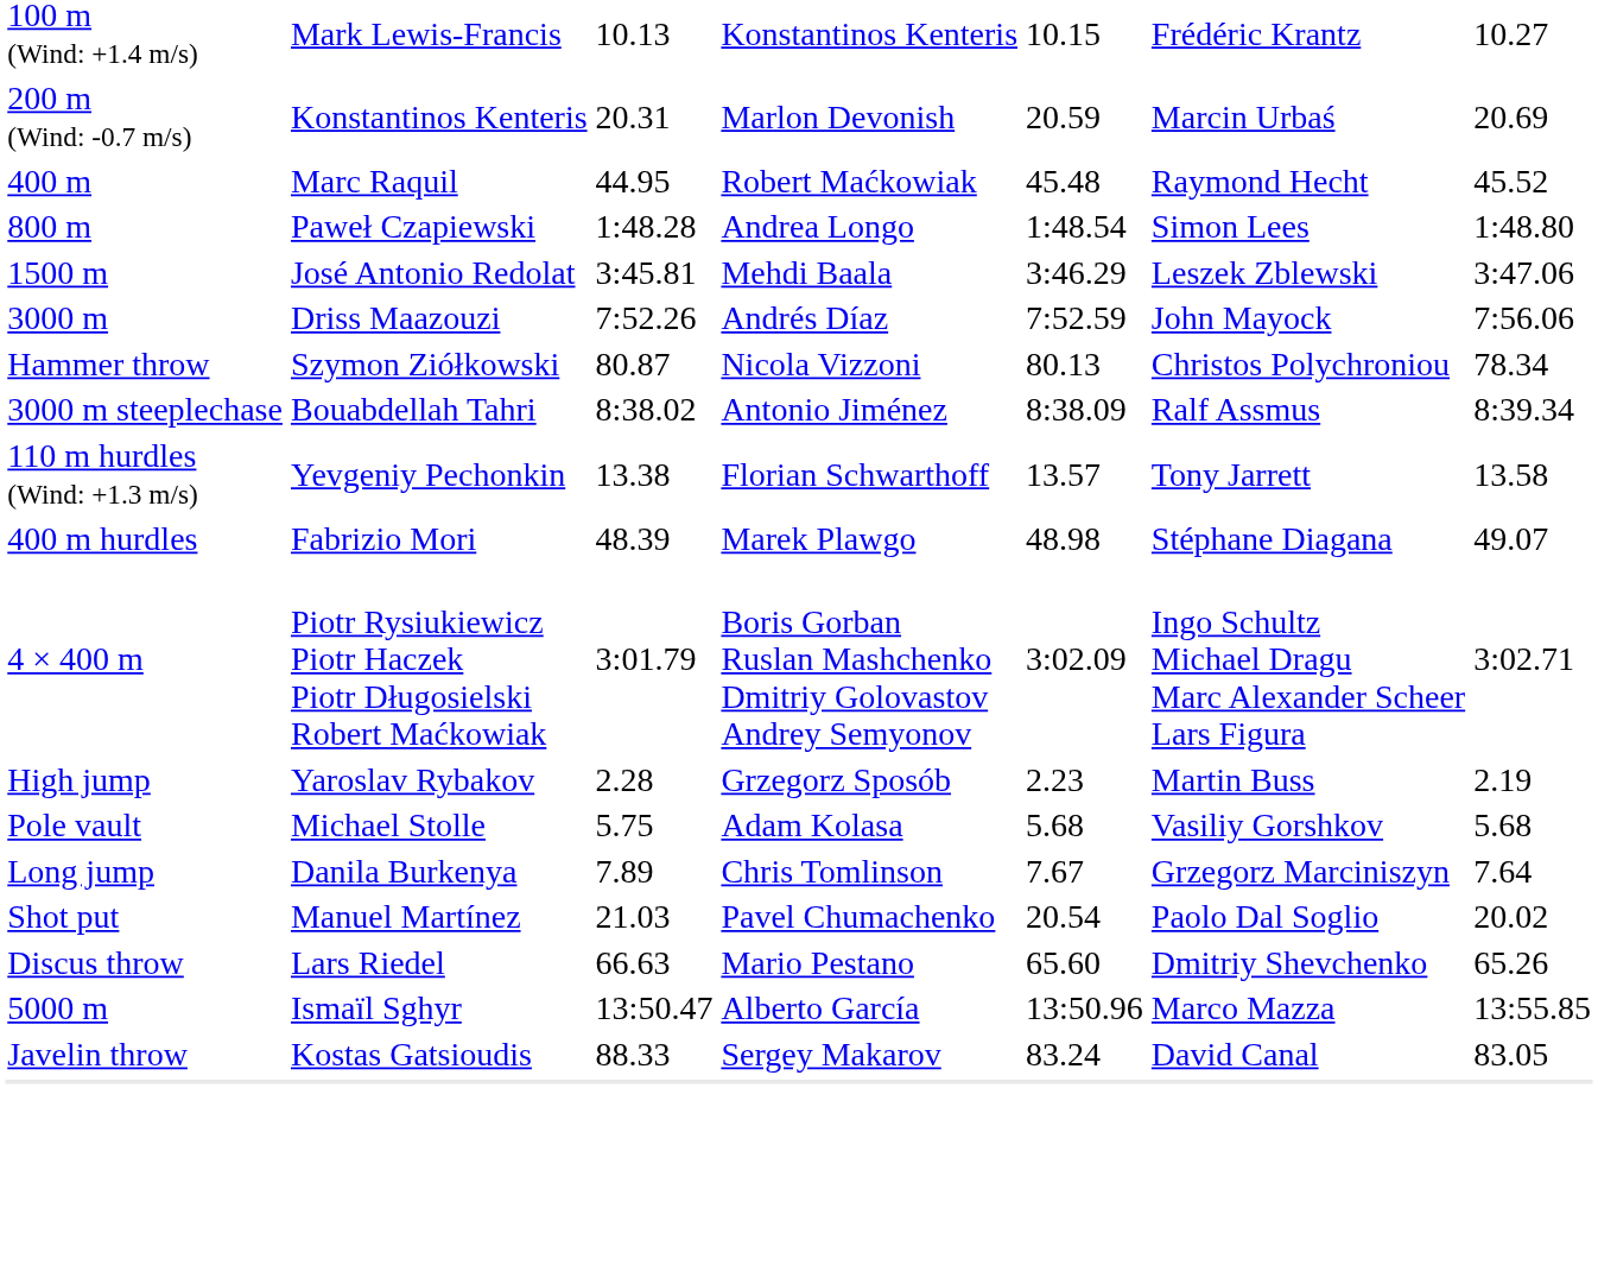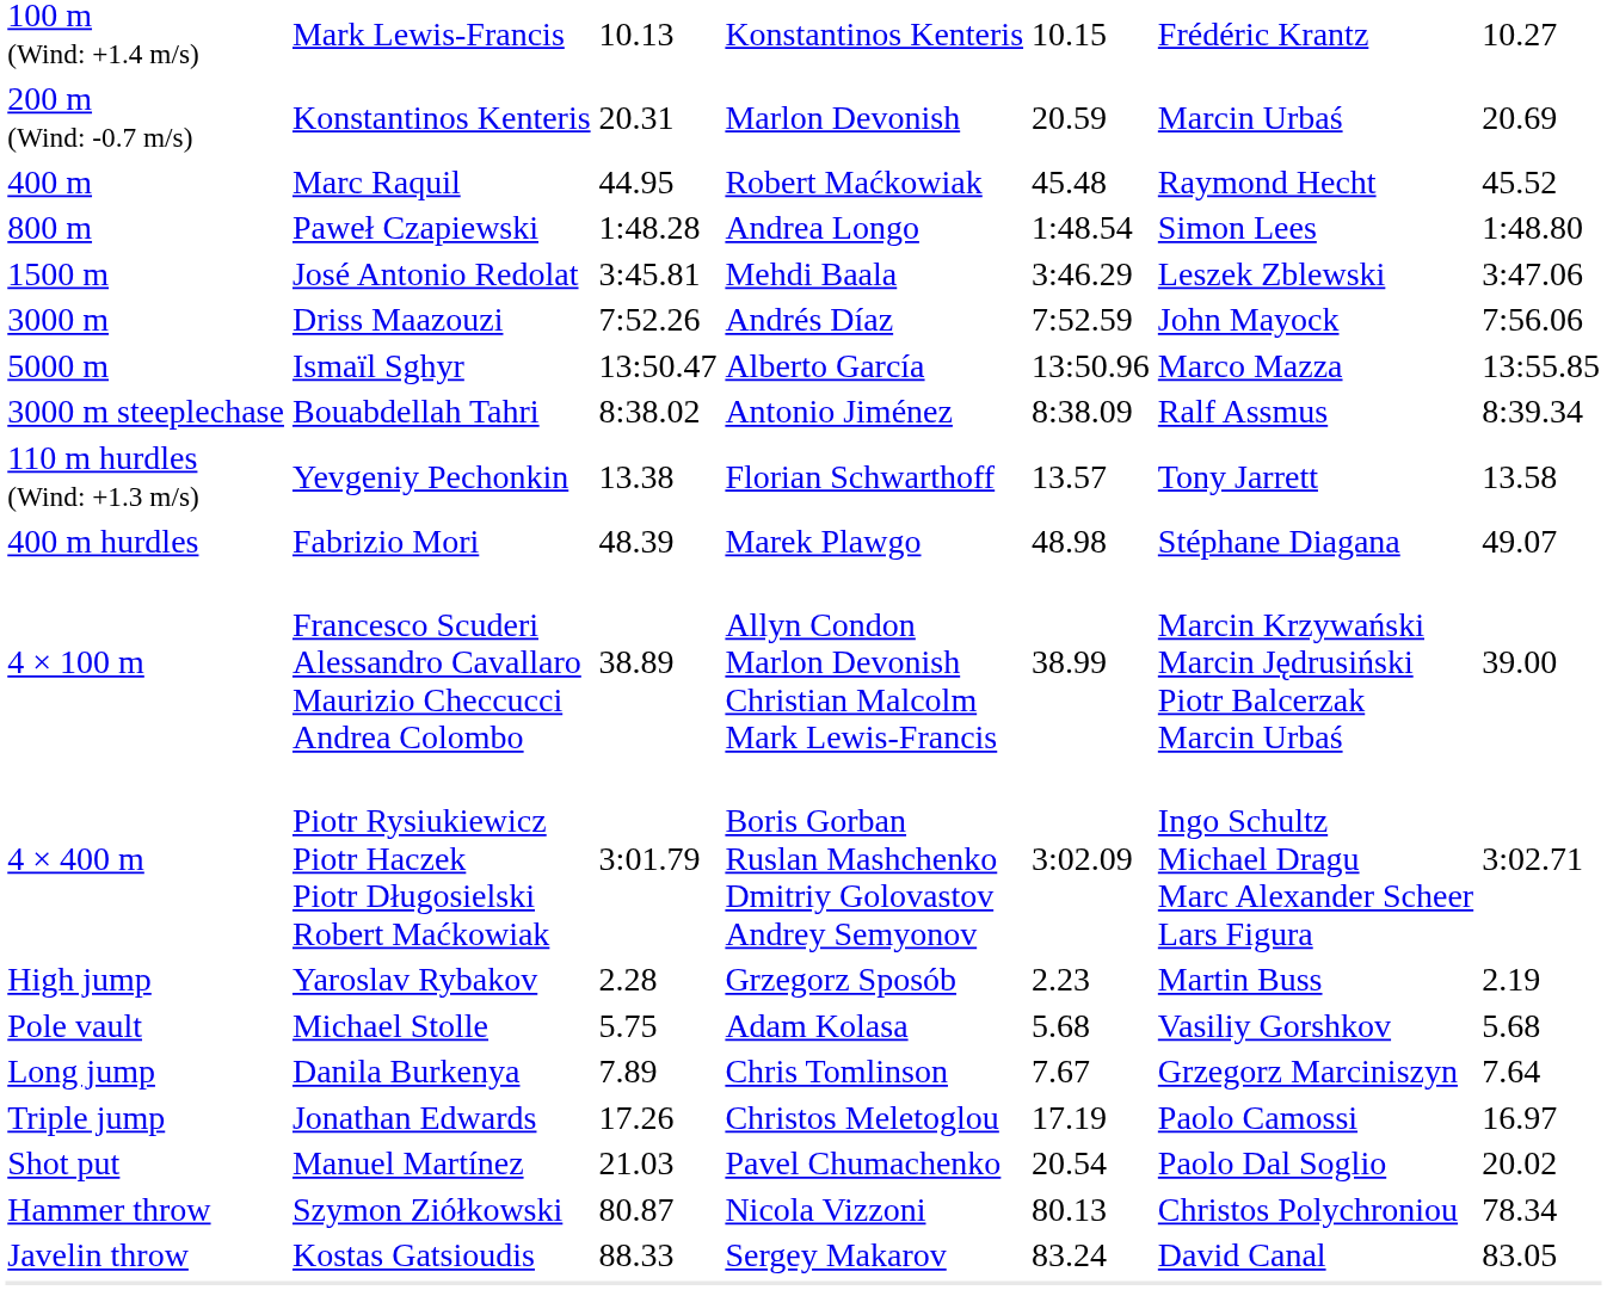rows swapped: 5000 m <-> Hammer throw
+ row: 4 × 100 m | Francesco Scuderi Alessandro Cavallaro Maurizio Checcucci Andrea Colombo | 38.89 | Allyn Condon Marlon Devonish Christian Malcolm Mark Lewis-Francis | 38.99 | Marcin Krzywański Marcin Jędrusiński Piotr Balcerzak Marcin Urbaś | 39.00
+ row: Triple jump | Jonathan Edwards | 17.26 | Christos Meletoglou | 17.19 | Paolo Camossi | 16.97
- row: Discus throw | Lars Riedel | 66.63 | Mario Pestano | 65.60 | Dmitriy Shevchenko | 65.26
